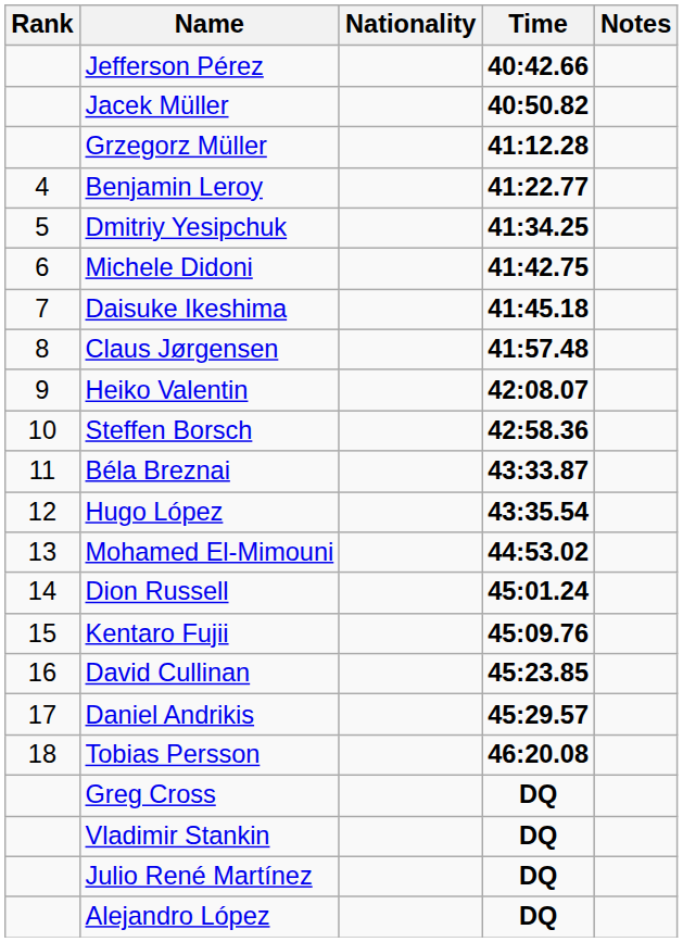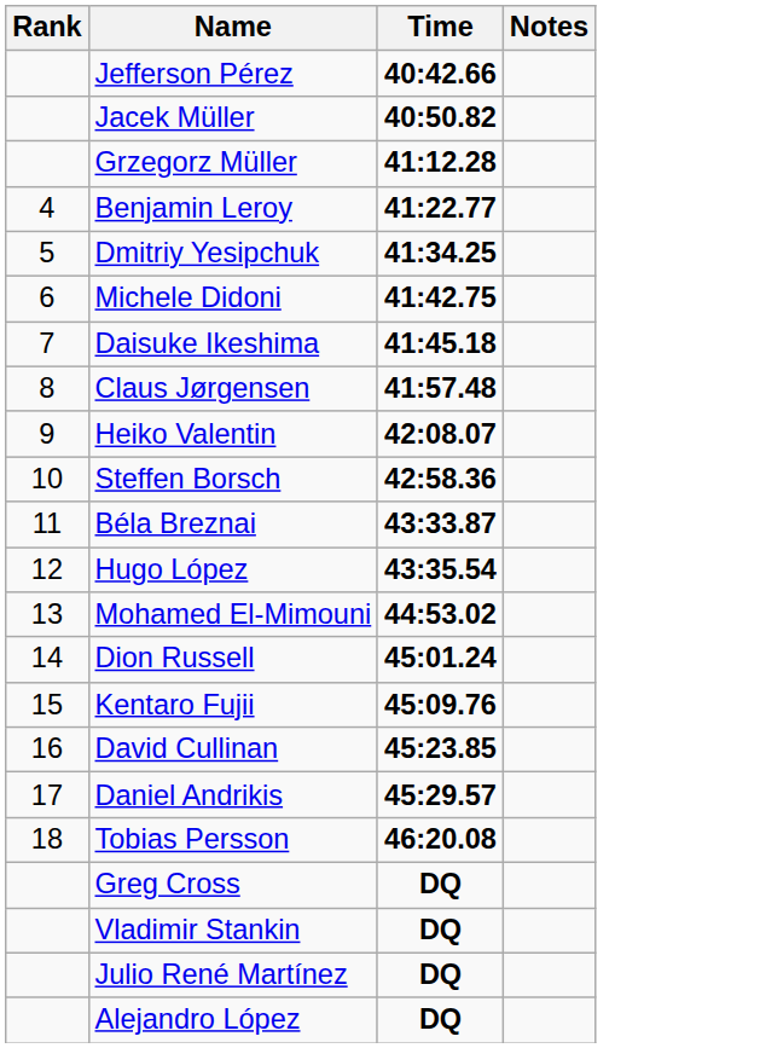- column: Nationality
